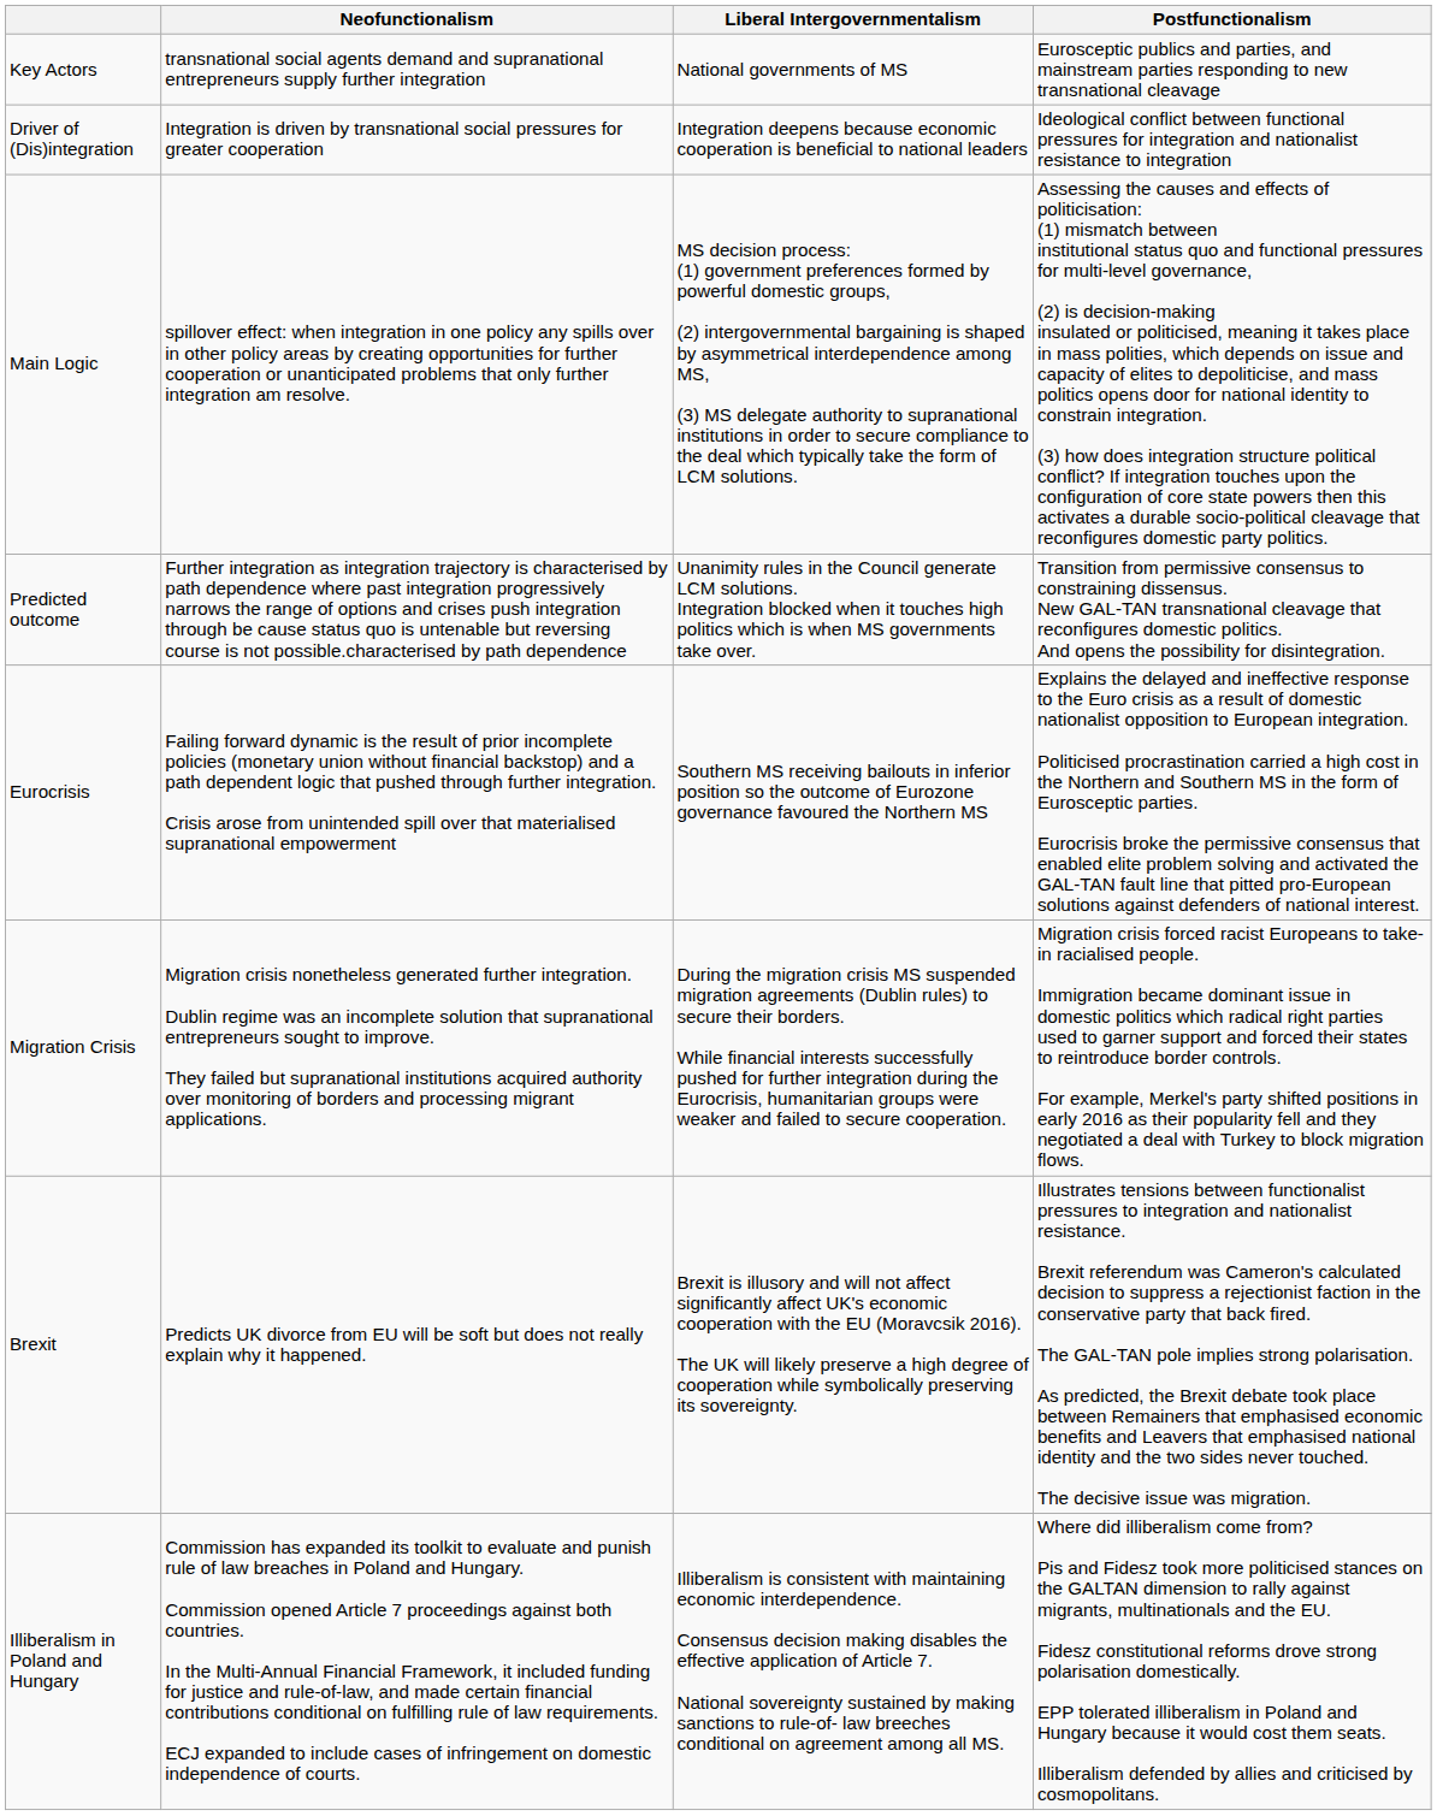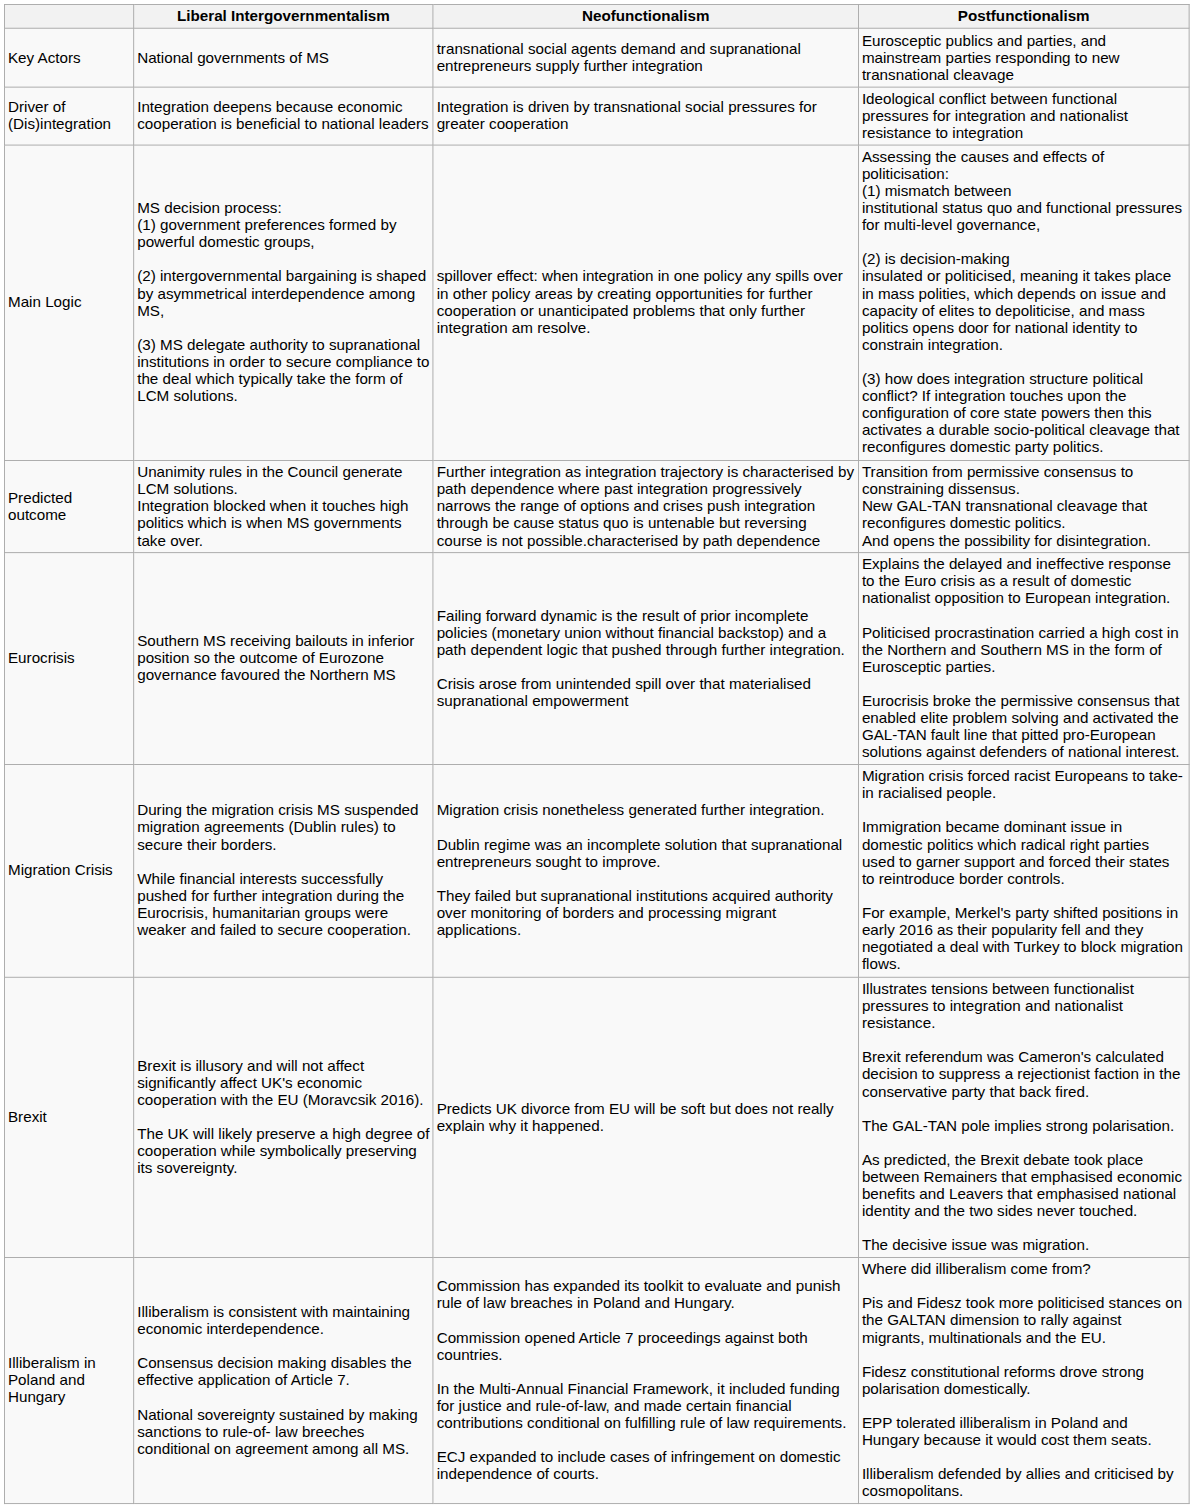columns swapped: Liberal Intergovernmentalism <-> Neofunctionalism
